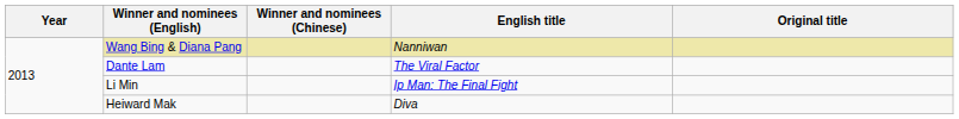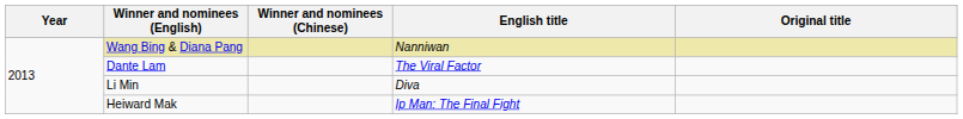Li Min | English title: Ip Man: The Final Fight -> Diva
Heiward Mak | English title: Diva -> Ip Man: The Final Fight
